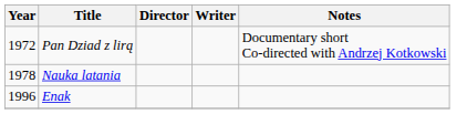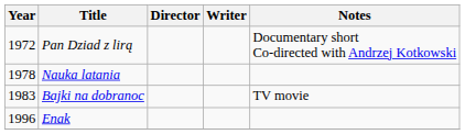+ row: 1983 | Bajki na dobranoc | TV movie
